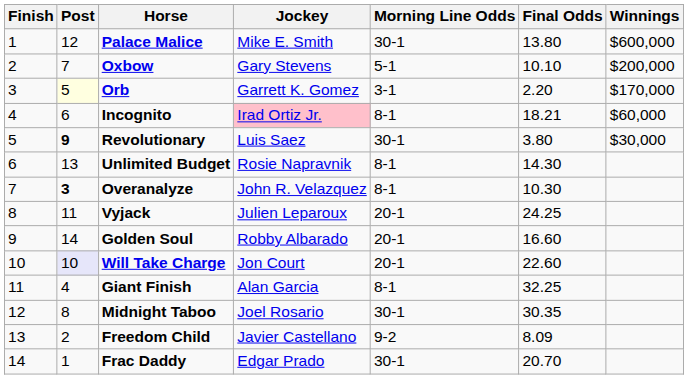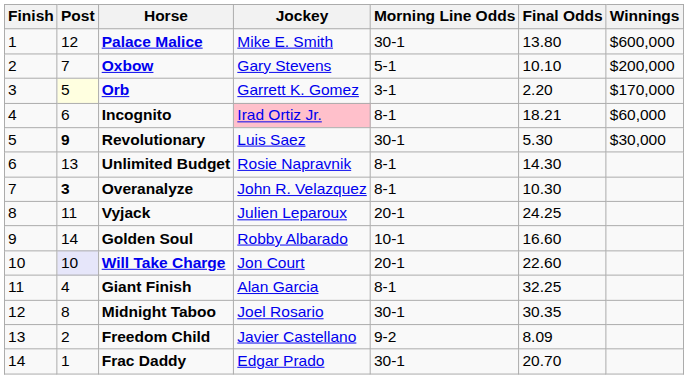Revolutionary | Final Odds: 3.80 -> 5.30
Golden Soul | Morning Line Odds: 20-1 -> 10-1
